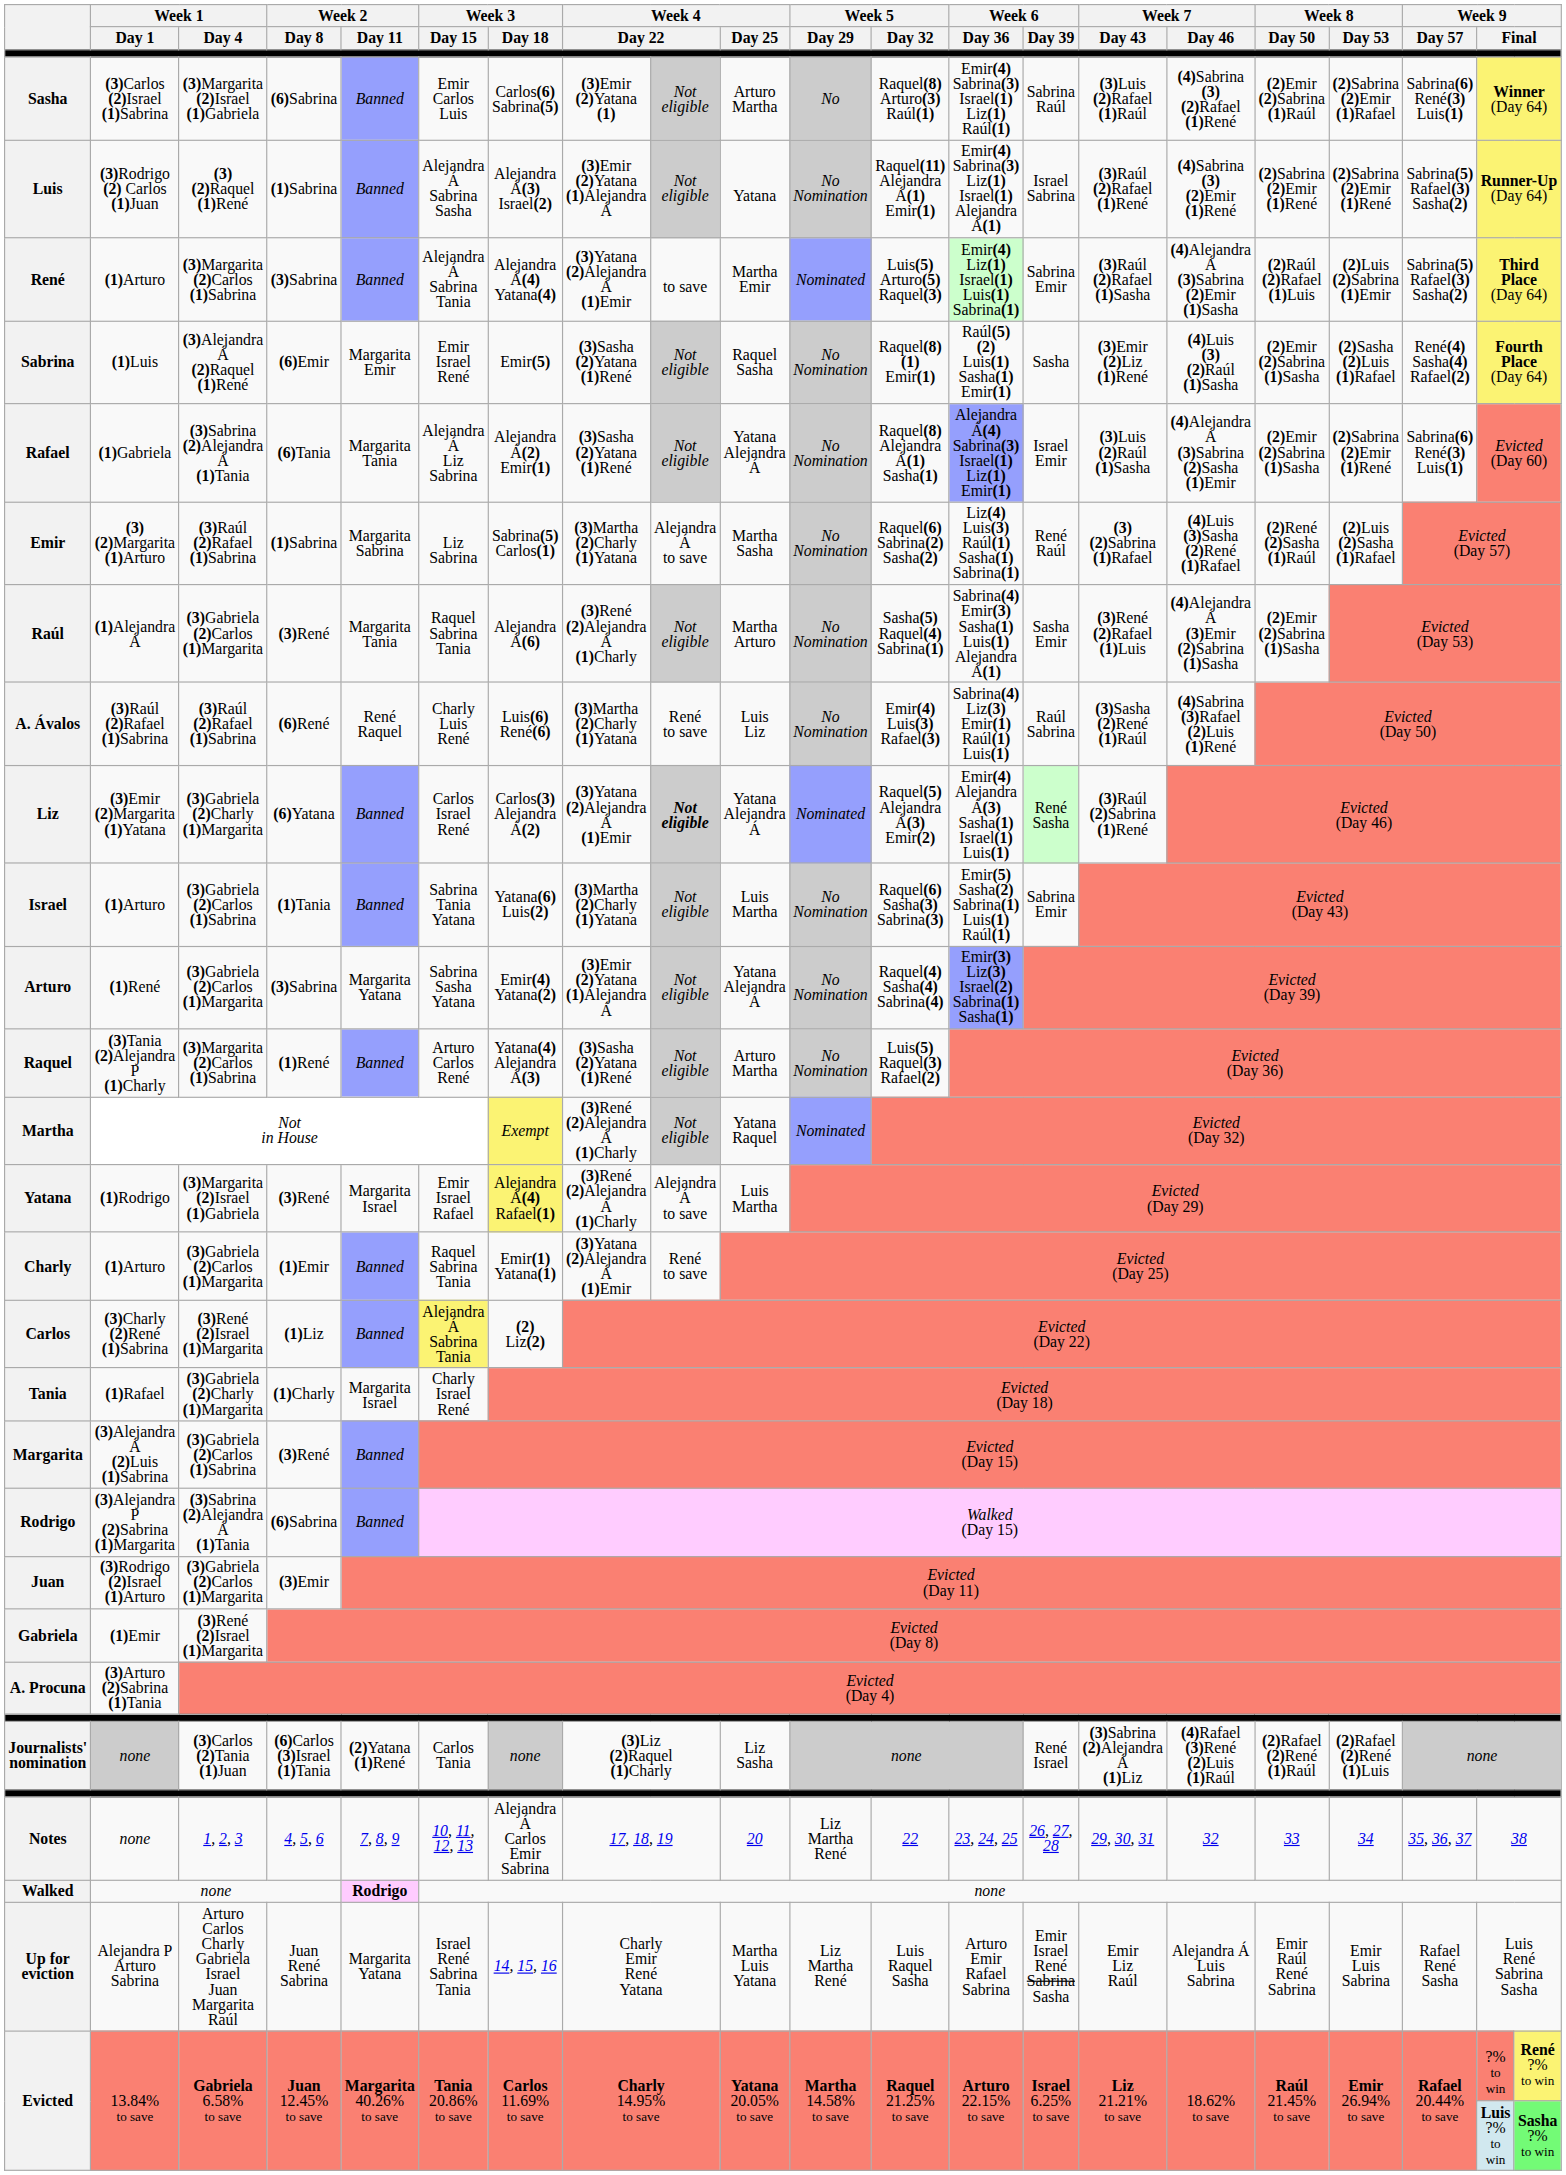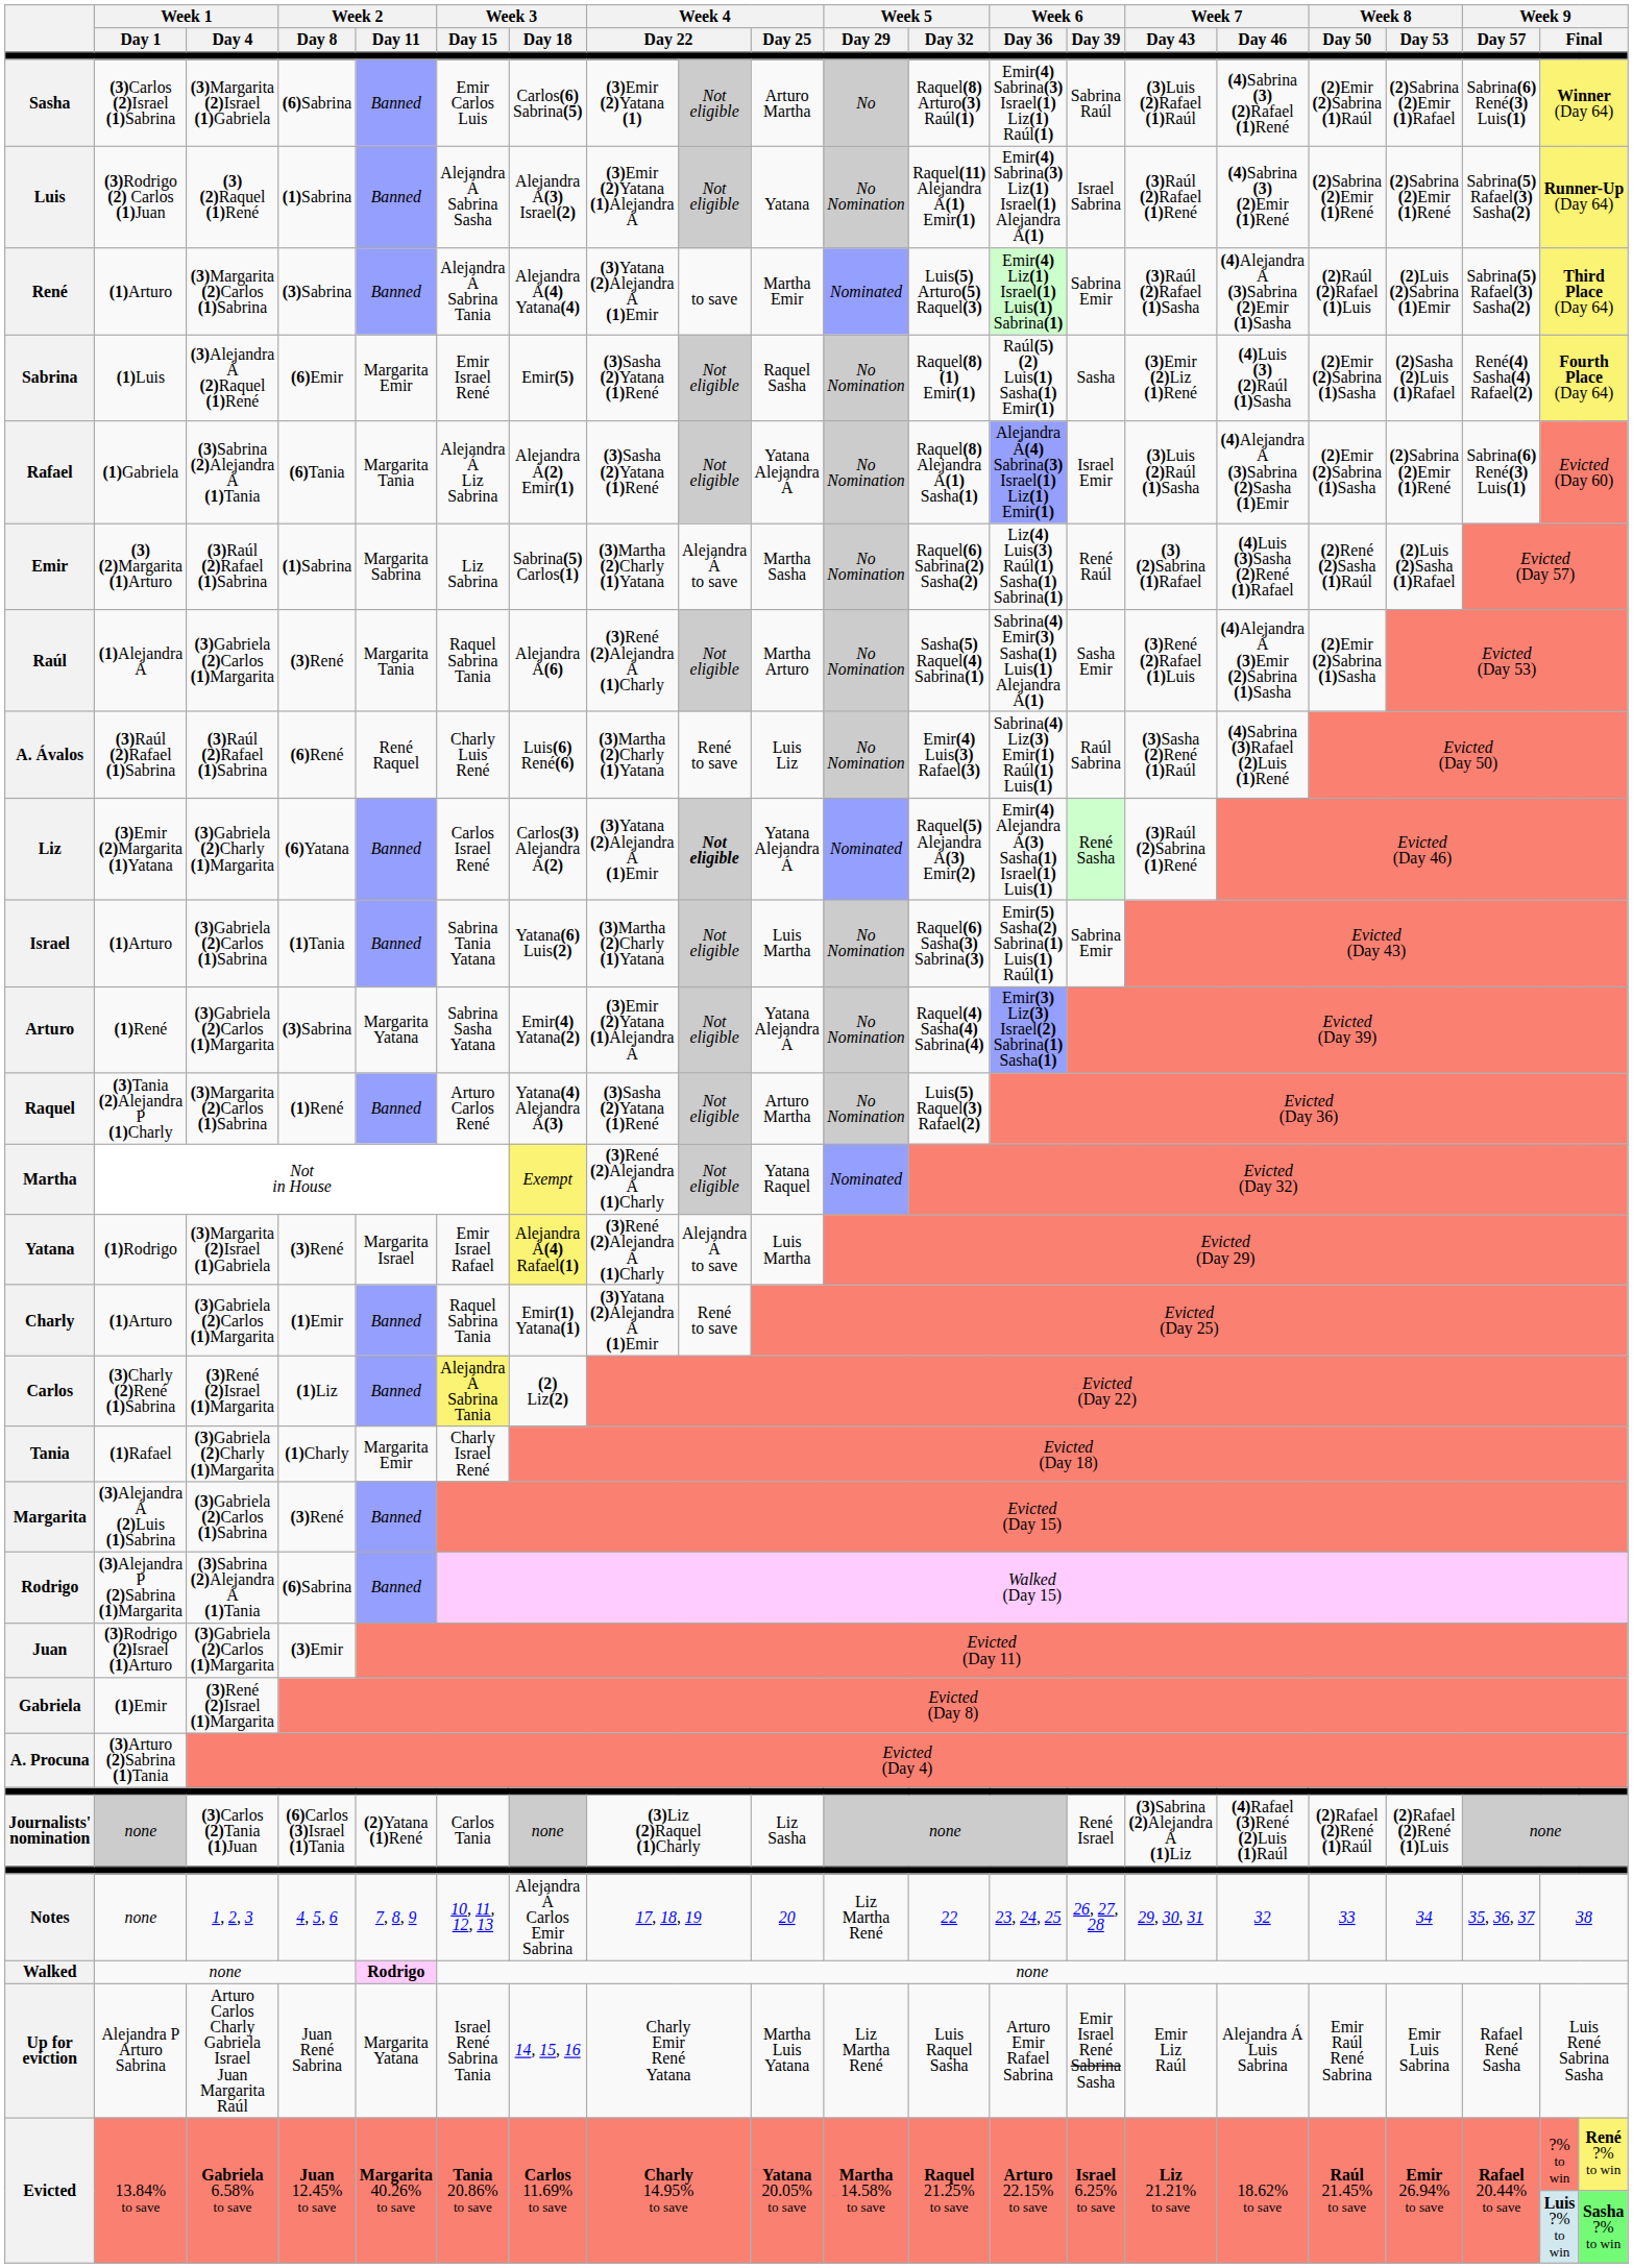Tania | Week 2 / Day 11: Margarita Israel -> Margarita Emir
